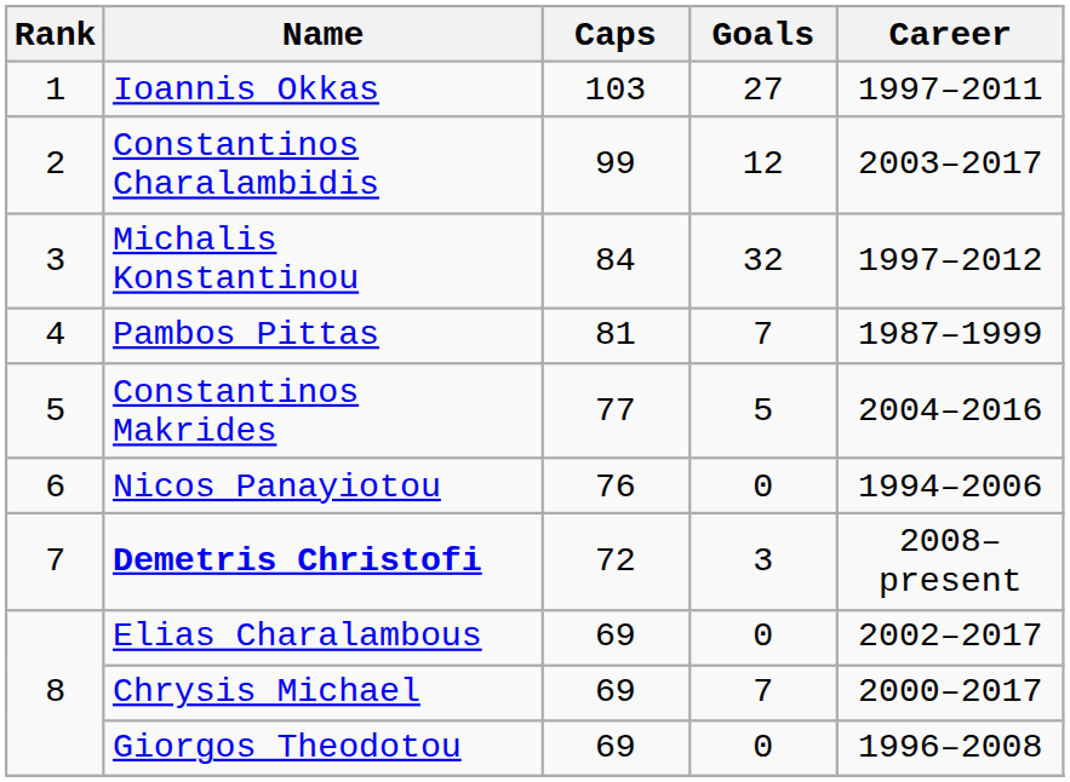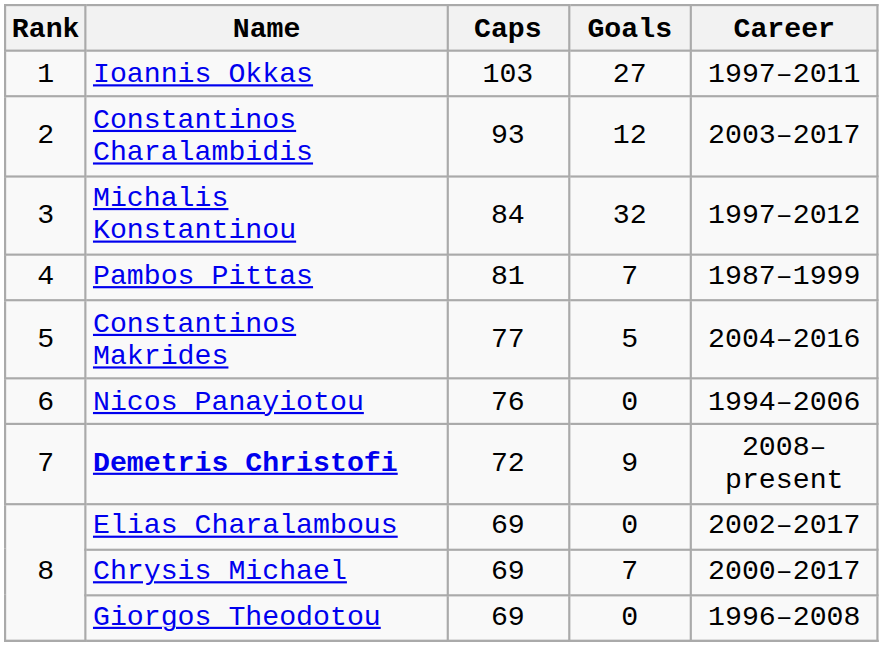Constantinos Charalambidis | Caps: 99 -> 93
Demetris Christofi | Goals: 3 -> 9
